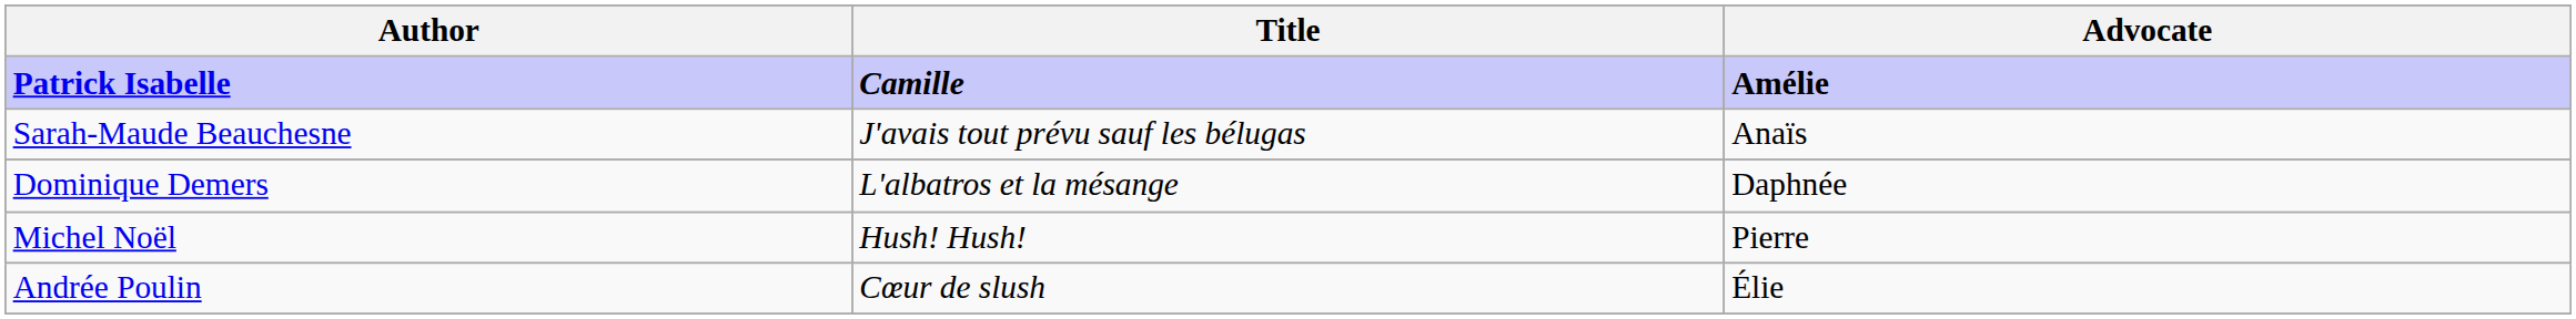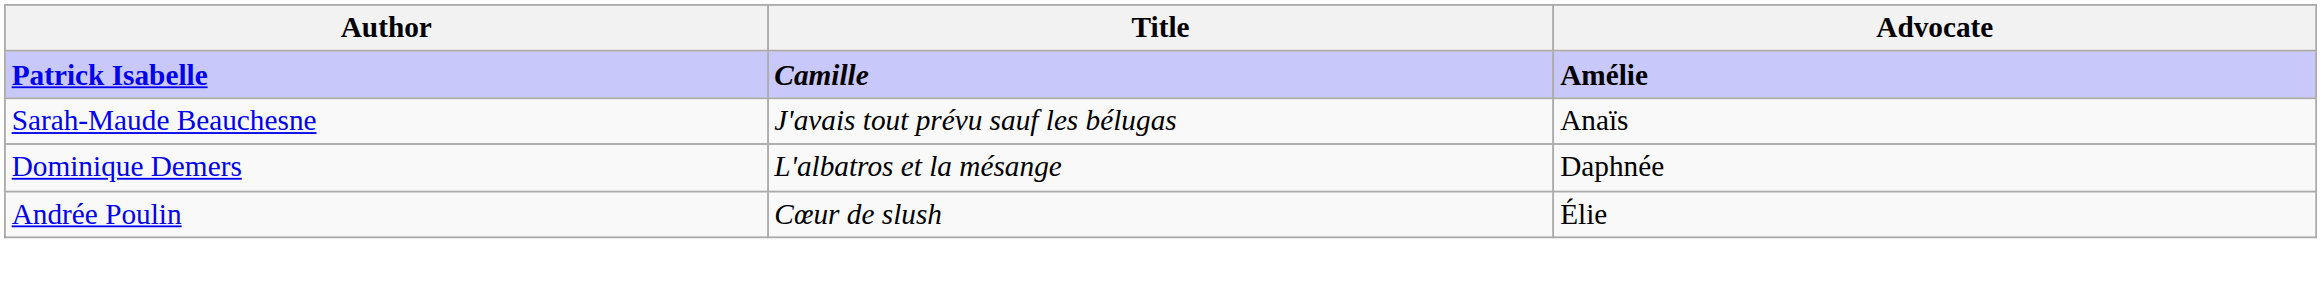- row: Michel Noël | Hush! Hush! | Pierre
